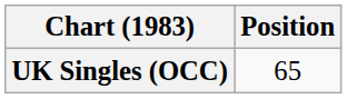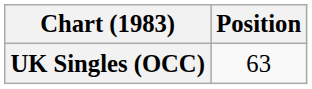UK Singles (OCC) | Position: 65 -> 63
